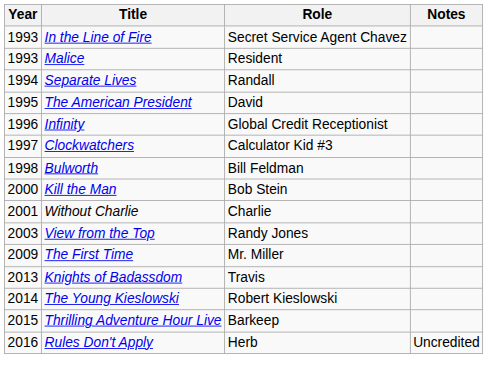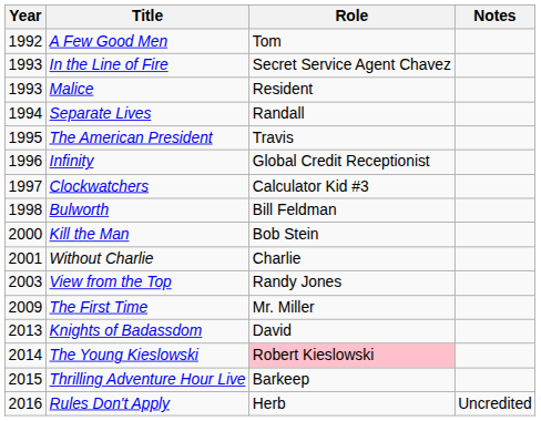+ row: 1992 | A Few Good Men | Tom
The American President | Role: David -> Travis
Knights of Badassdom | Role: Travis -> David
The Young Kieslowski | Role: no background -> pink background
